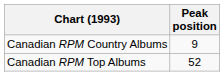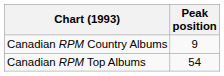Canadian RPM Top Albums | Peak position: 52 -> 54
